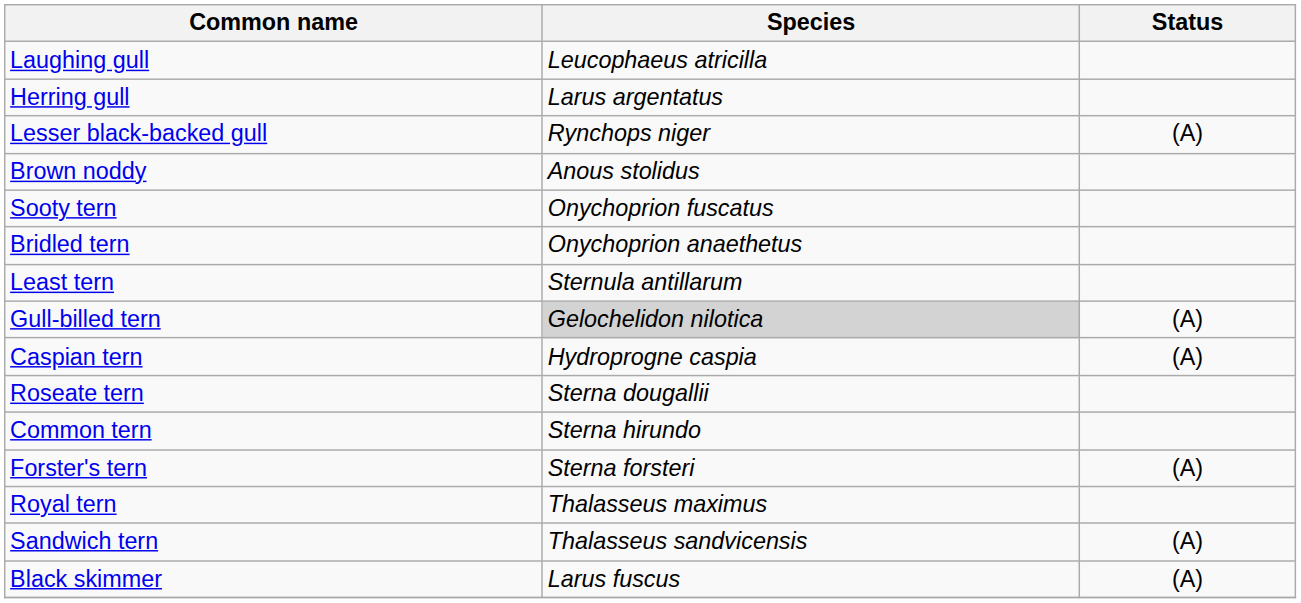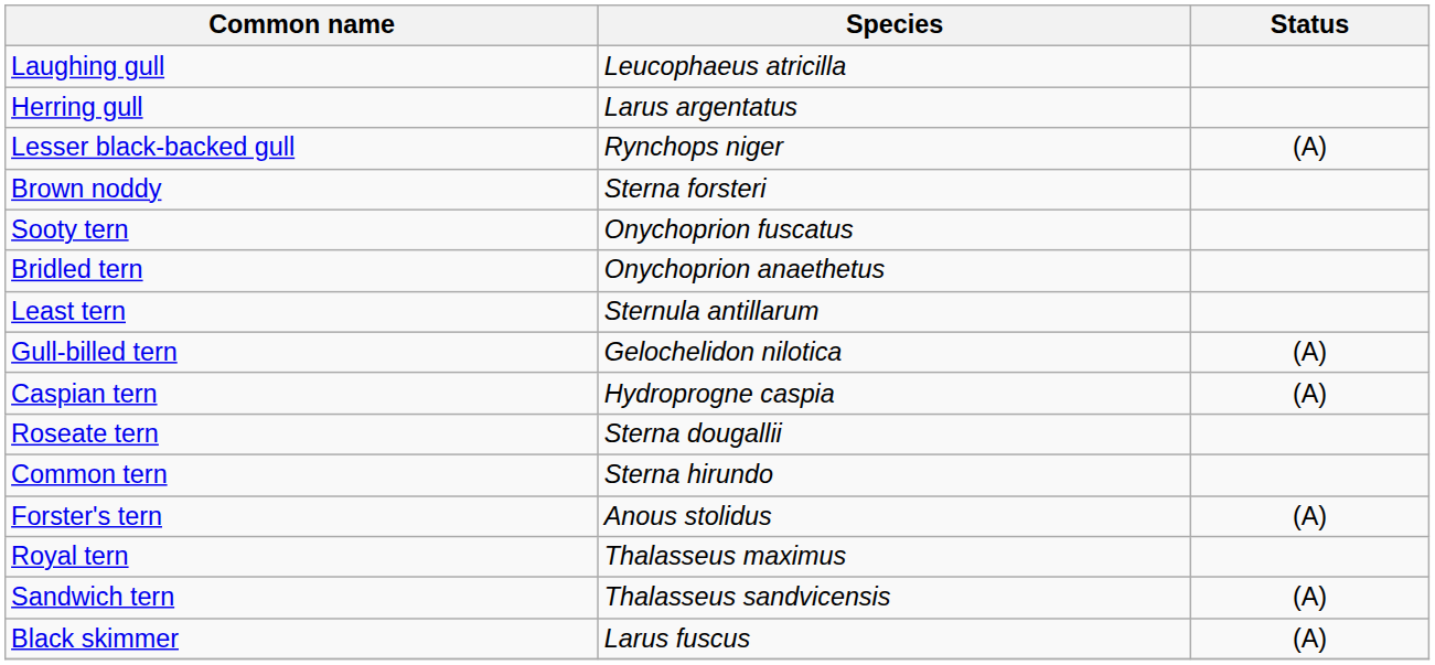Brown noddy | Species: Anous stolidus -> Sterna forsteri
Gull-billed tern | Species: lightgrey background -> no background
Forster's tern | Species: Sterna forsteri -> Anous stolidus
